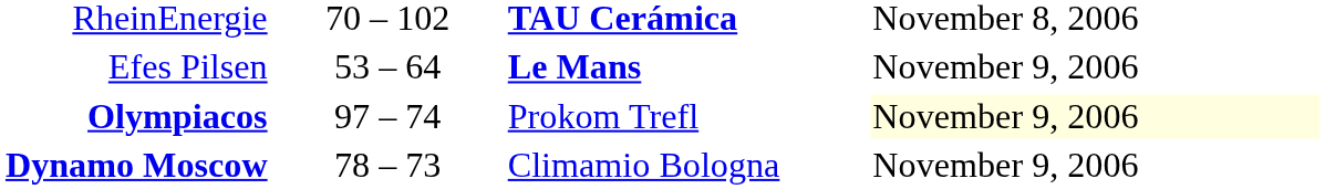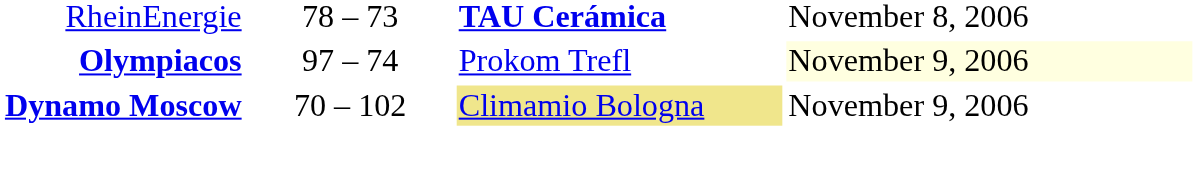RheinEnergie | column 2: 70 – 102 -> 78 – 73
- row: Efes Pilsen | 53 – 64 | Le Mans | November 9, 2006
Dynamo Moscow | column 2: 78 – 73 -> 70 – 102
Dynamo Moscow | column 3: no background -> khaki background
